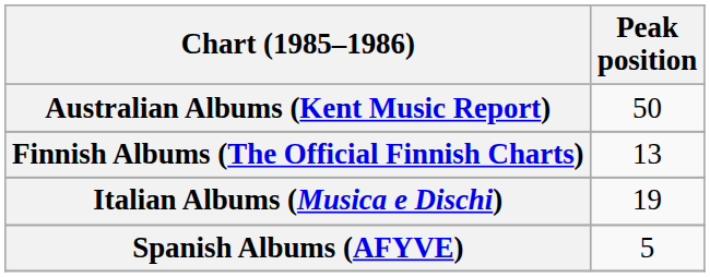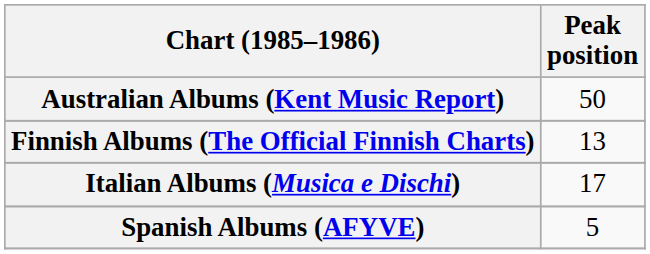Italian Albums (Musica e Dischi) | Peak position: 19 -> 17
